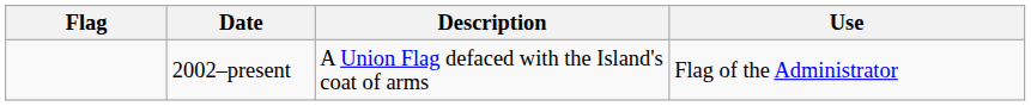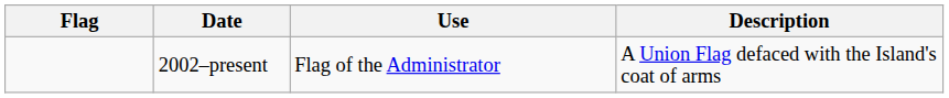columns swapped: Use <-> Description
